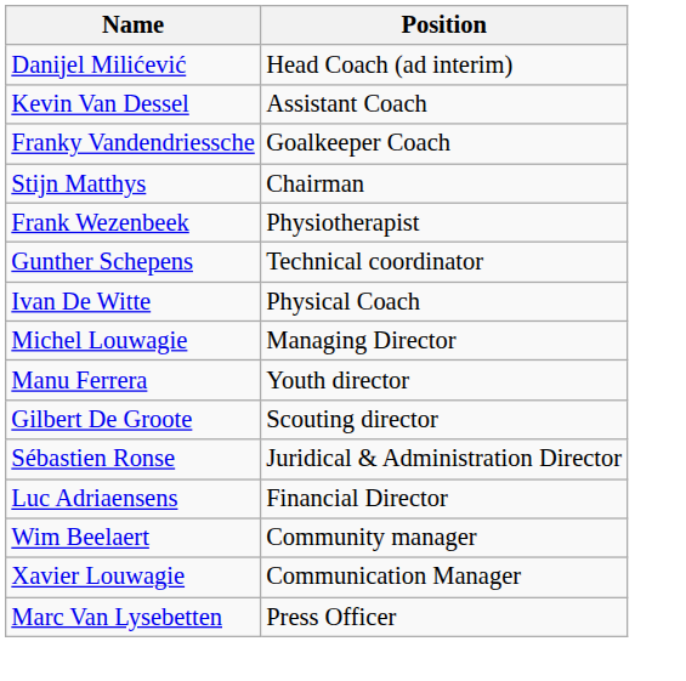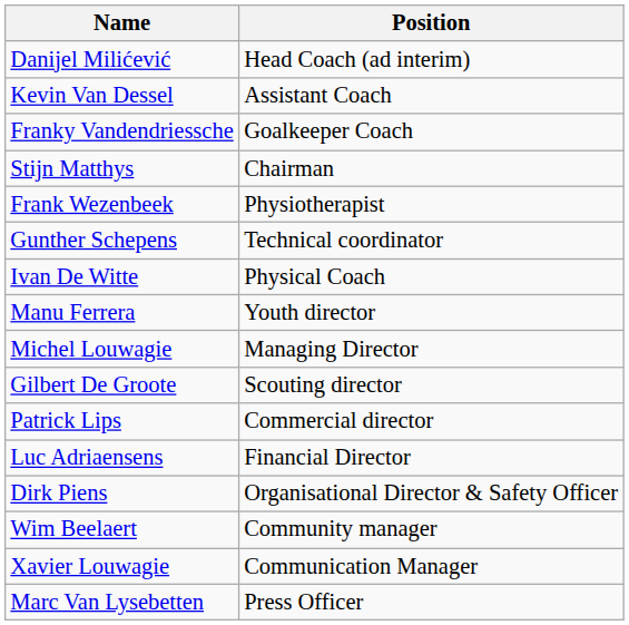rows swapped: Michel Louwagie <-> Manu Ferrera
+ row: Patrick Lips | Commercial director
- row: Sébastien Ronse | Juridical & Administration Director
+ row: Dirk Piens | Organisational Director & Safety Officer
